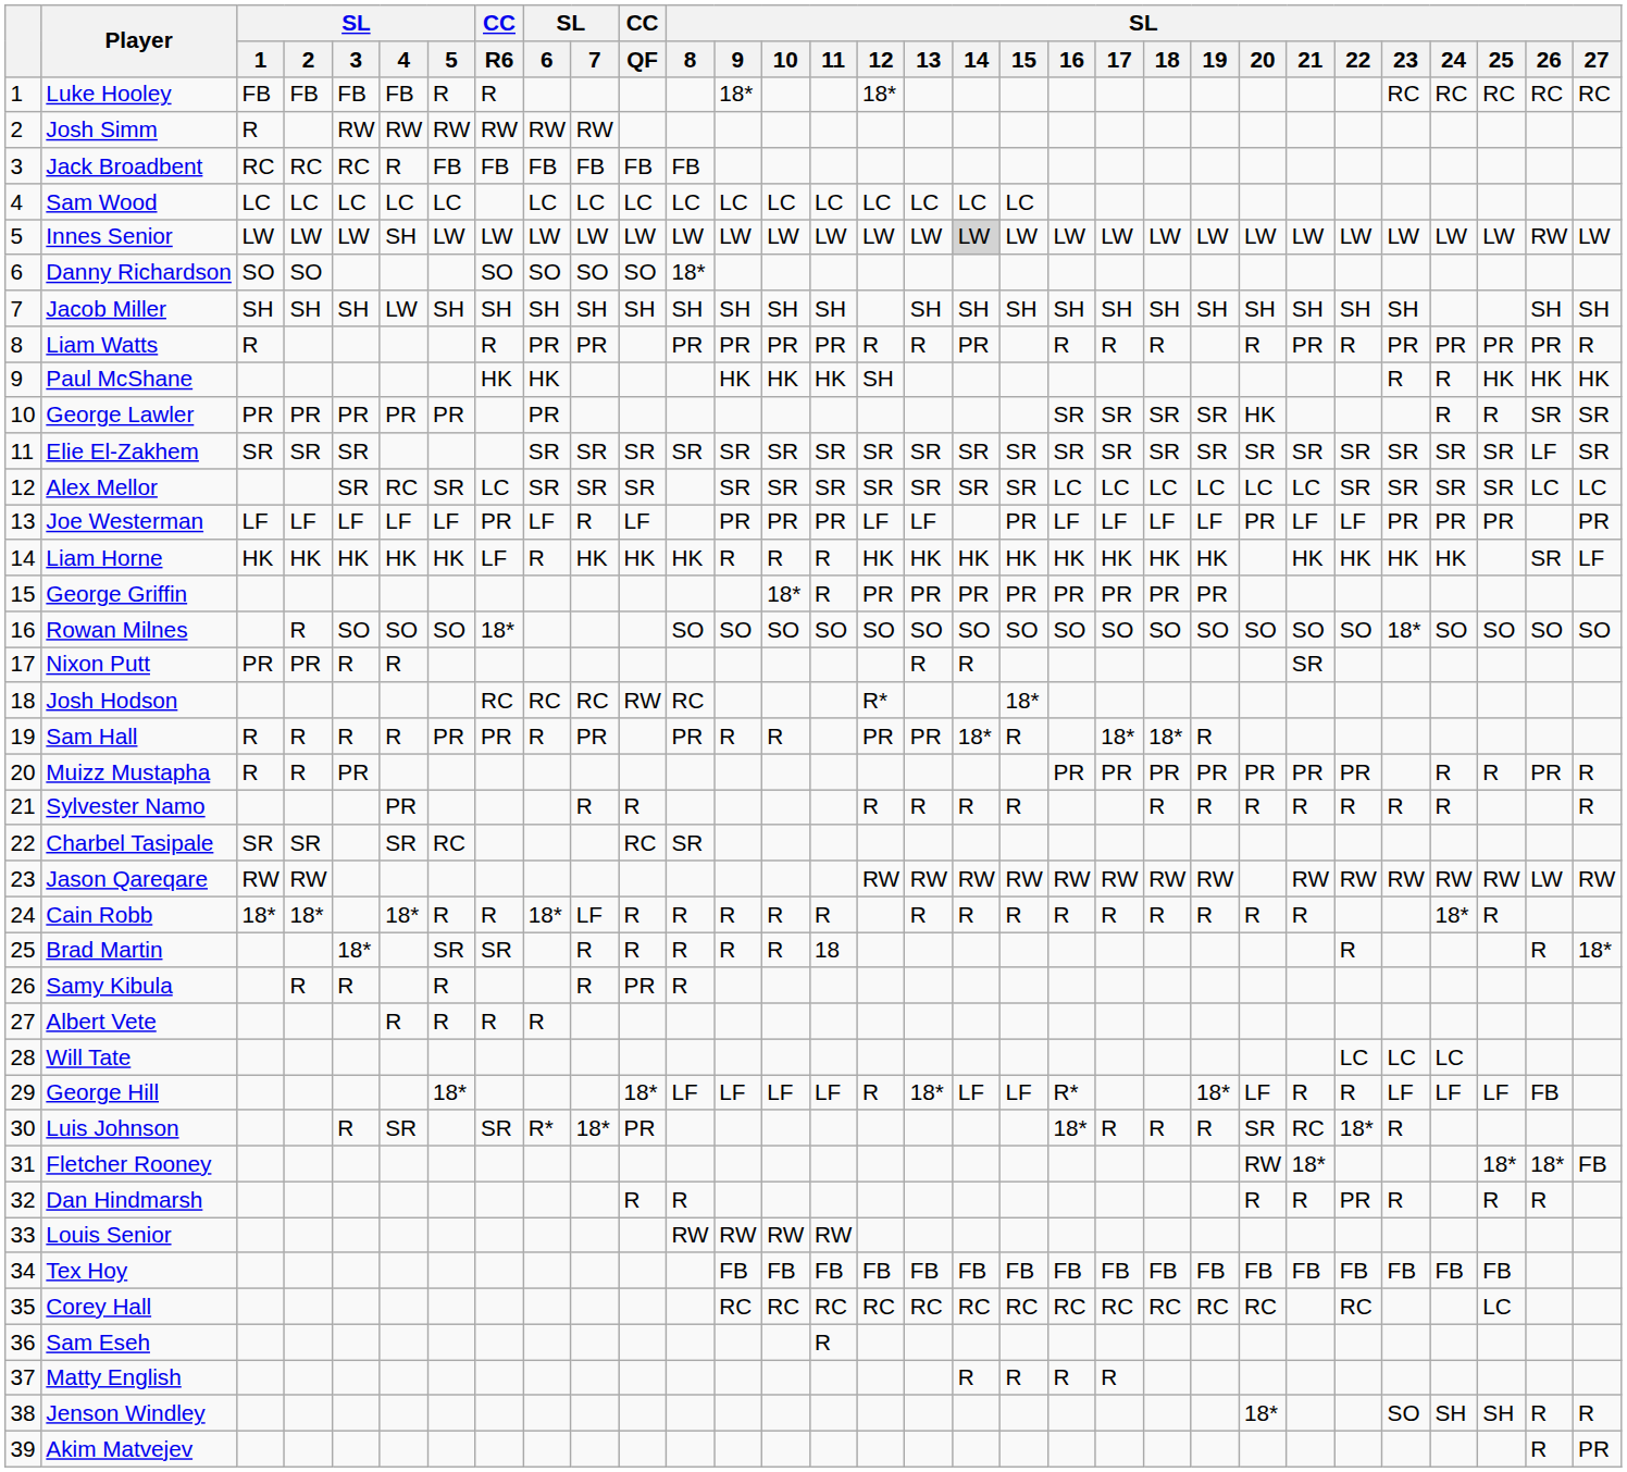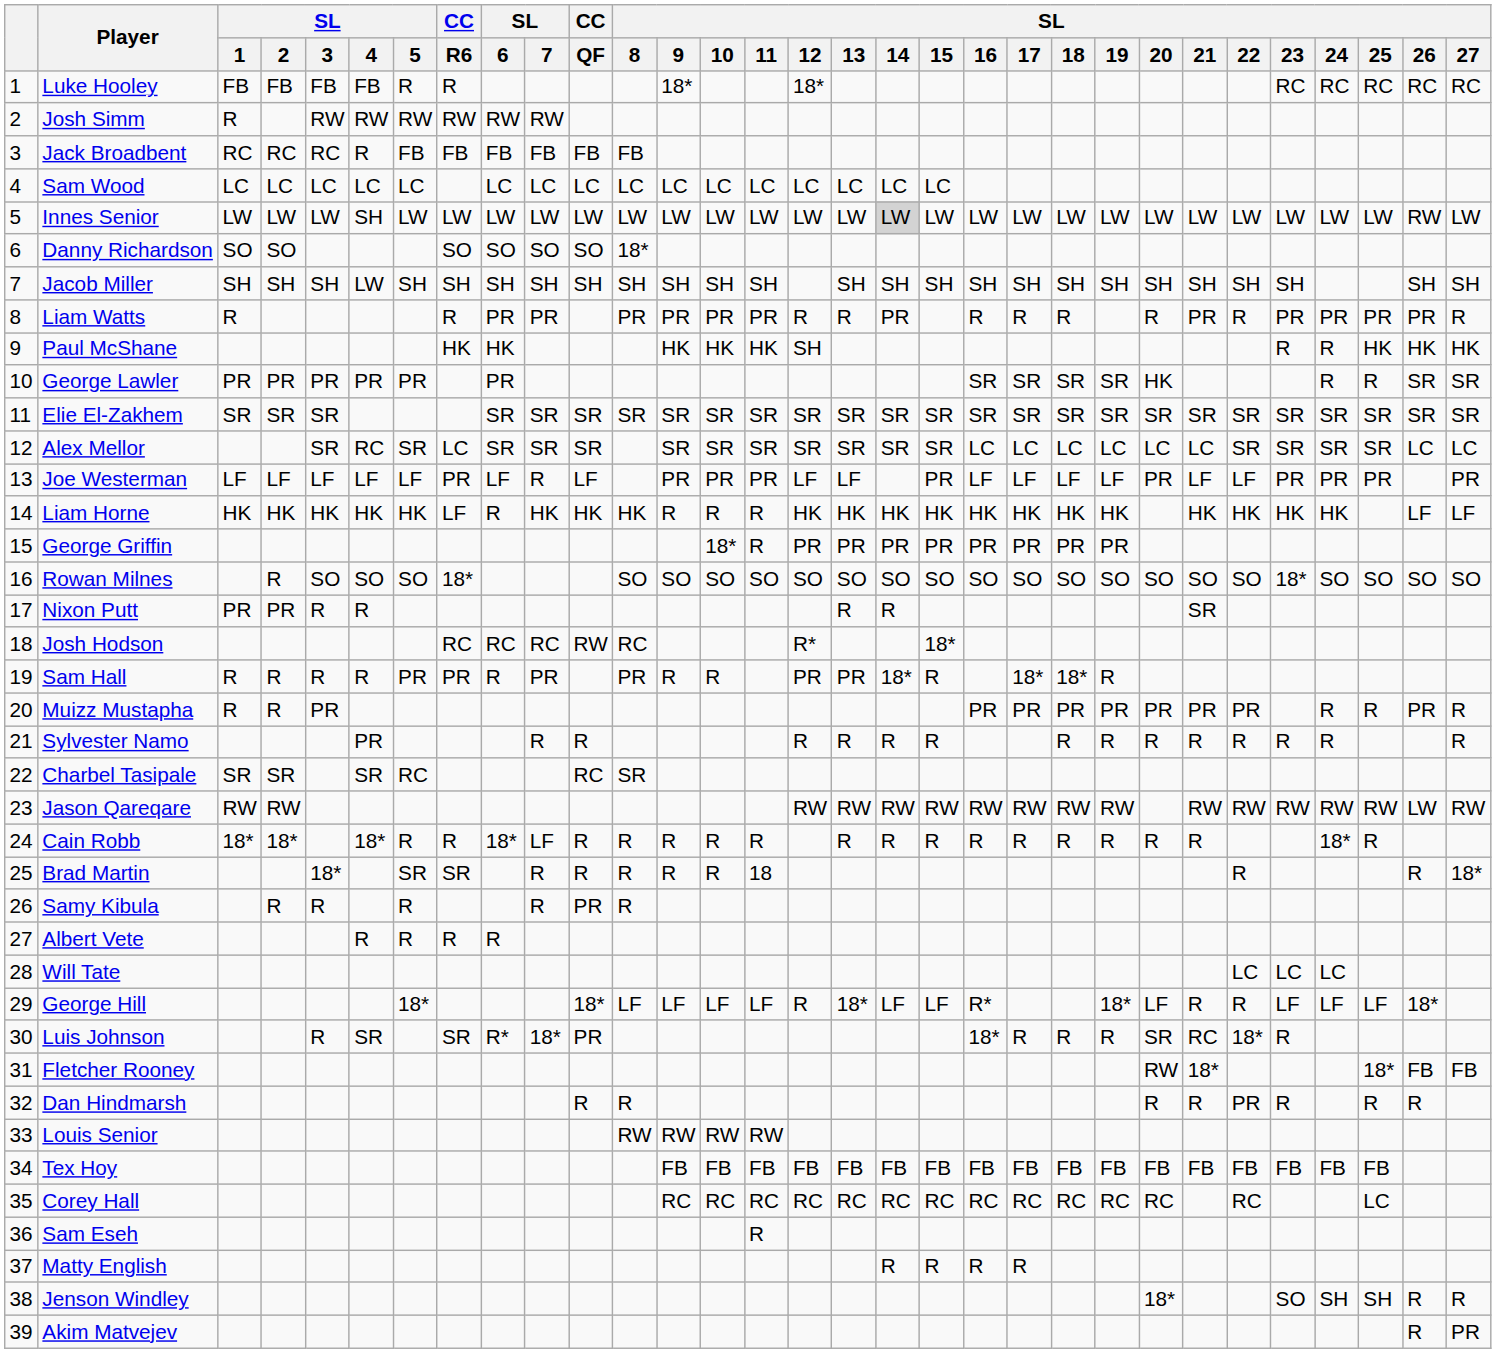Elie El-Zakhem | SL / 26: LF -> SR
Liam Horne | SL / 26: SR -> LF
George Hill | SL / 26: FB -> 18*
Fletcher Rooney | SL / 26: 18* -> FB
